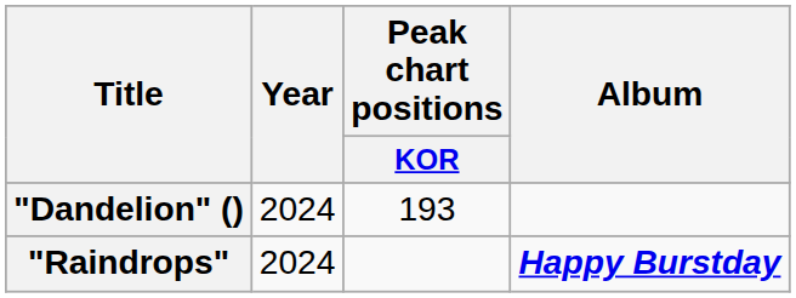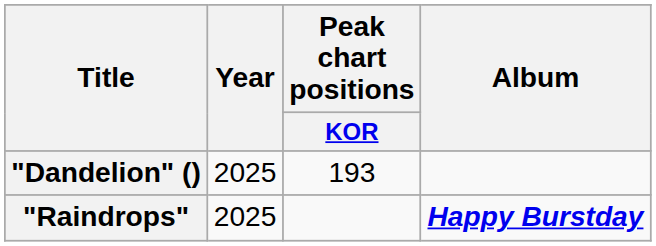"Dandelion" () | Year: 2024 -> 2025
"Raindrops" | Year: 2024 -> 2025
